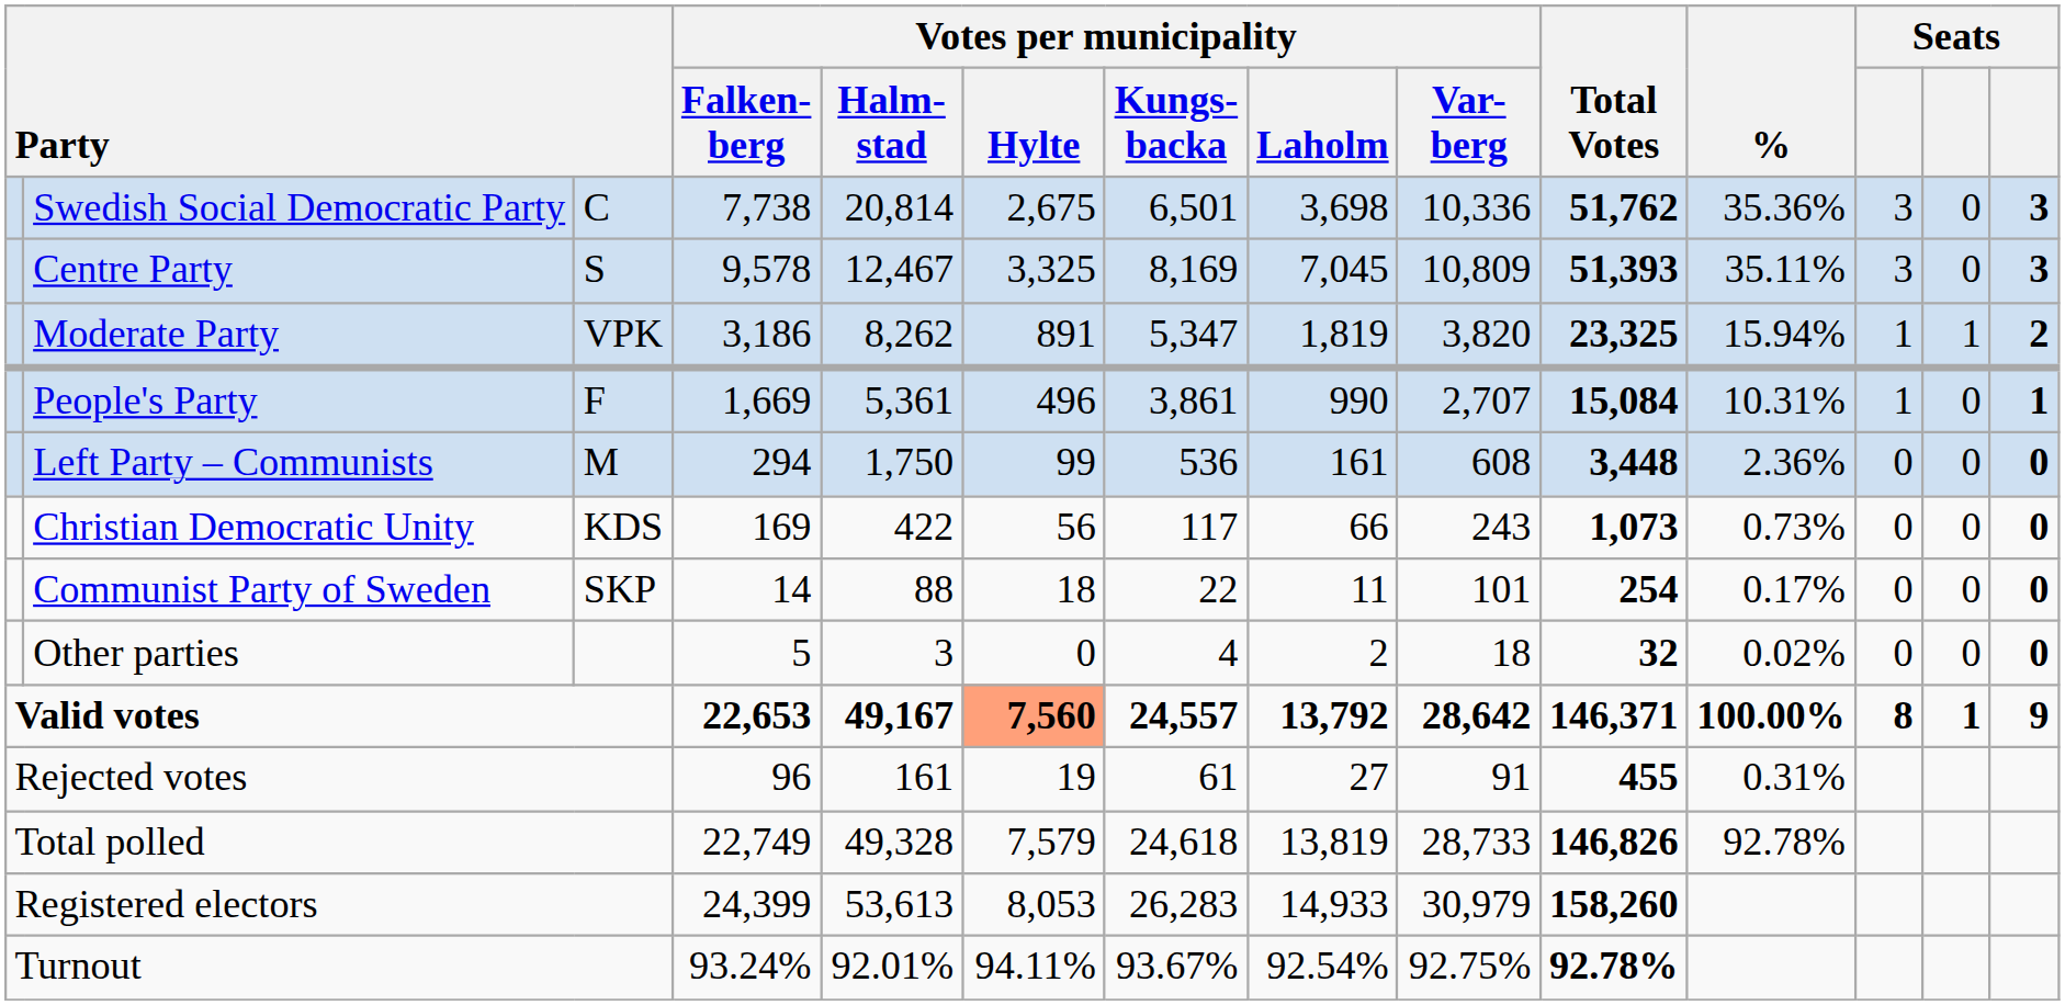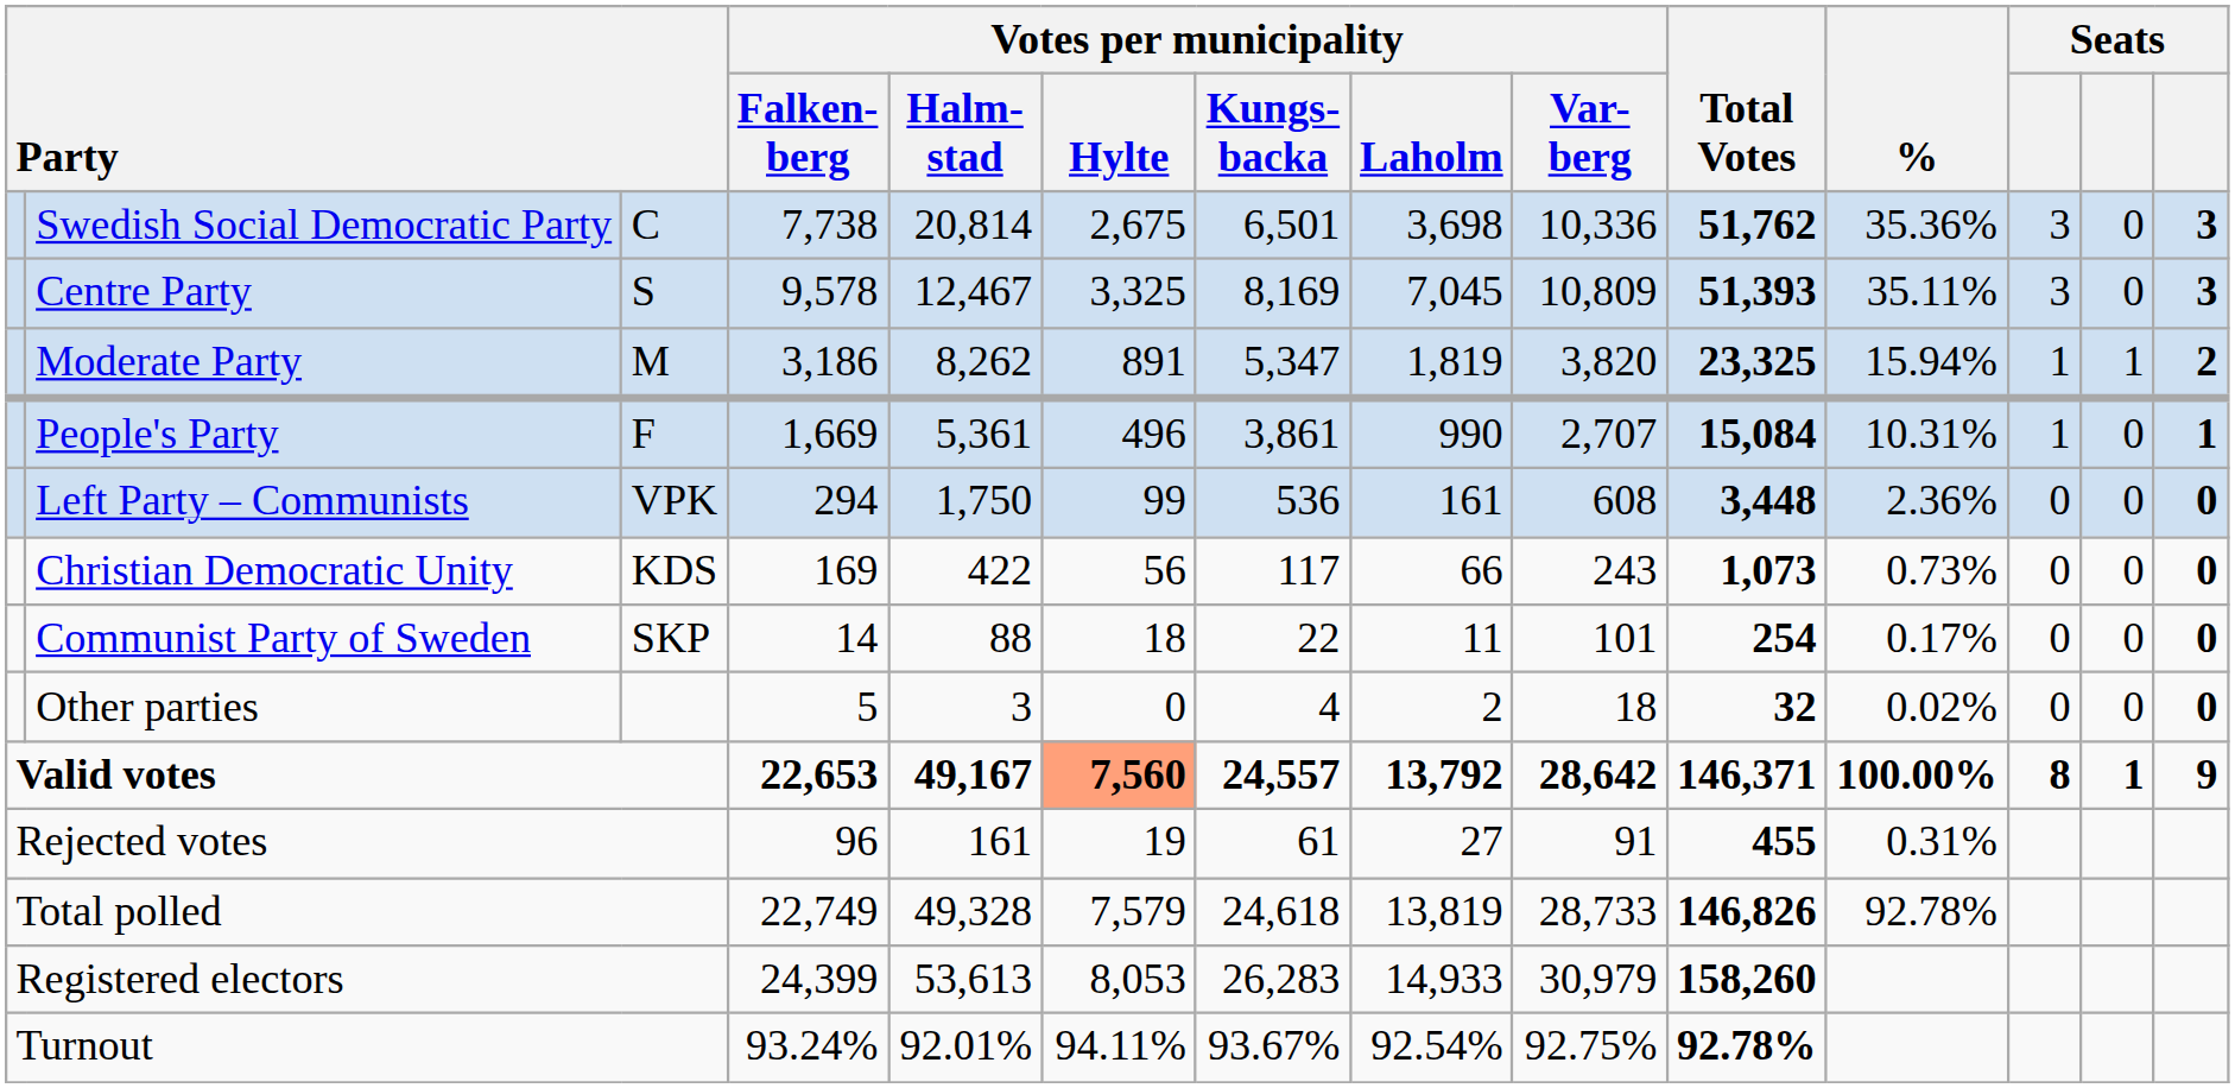Moderate Party | column 3: VPK -> M
Left Party – Communists | column 3: M -> VPK
